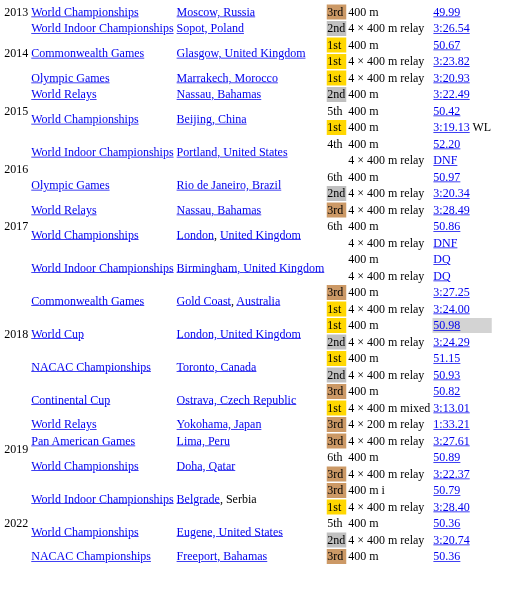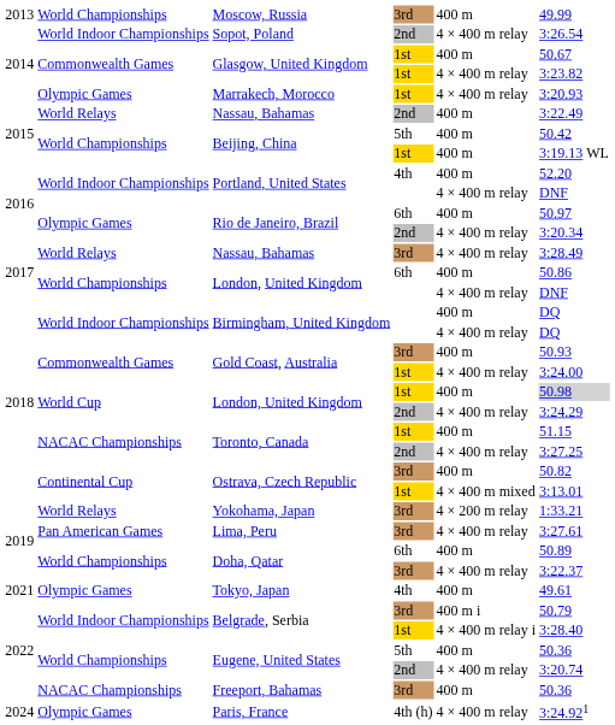Gold Coast, Australia / 3rd | column 6: 3:27.25 -> 50.93
Toronto, Canada / 2nd | column 6: 50.93 -> 3:27.25
+ row: 2021 | Olympic Games | Tokyo, Japan | 4th | 400 m | 49.61
Belgrade, Serbia / 1st | column 5: 4 × 400 m relay -> 4 × 400 m relay i
+ row: 2024 | Olympic Games | Paris, France | 4th (h) | 4 × 400 m relay | 3:24.921
